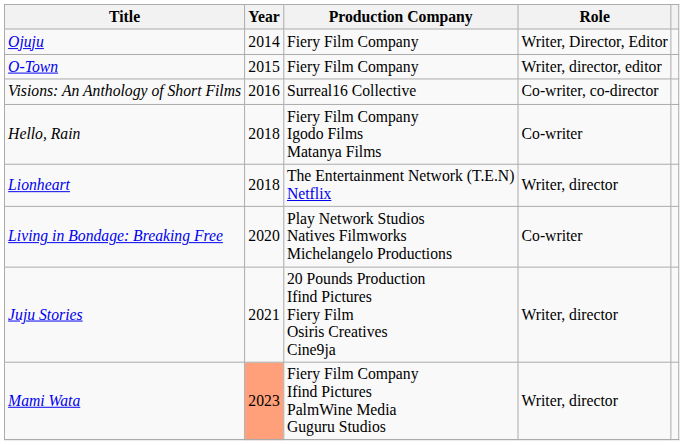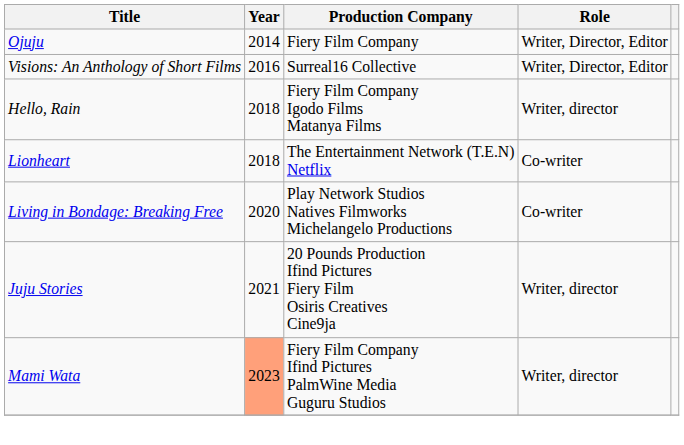- row: O-Town | 2015 | Fiery Film Company | Writer, director, editor
Visions: An Anthology of Short Films | Role: Co-writer, co-director -> Writer, Director, Editor
Hello, Rain | Role: Co-writer -> Writer, director
Lionheart | Role: Writer, director -> Co-writer
